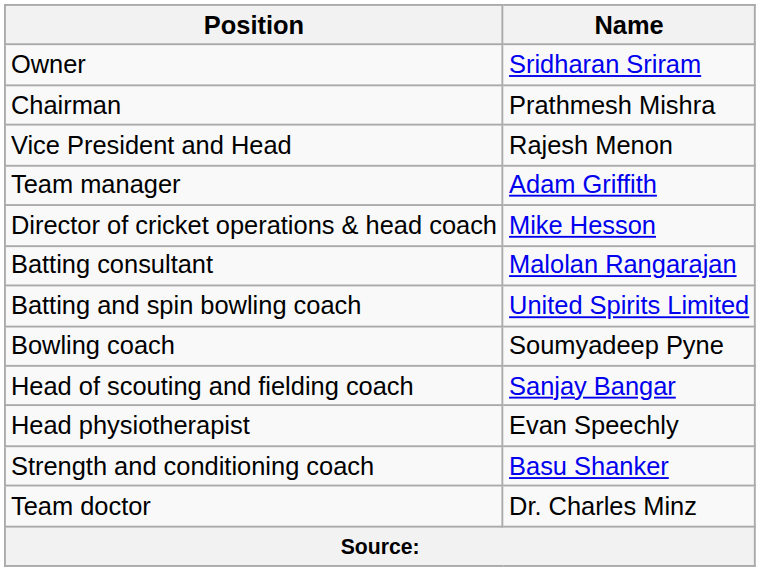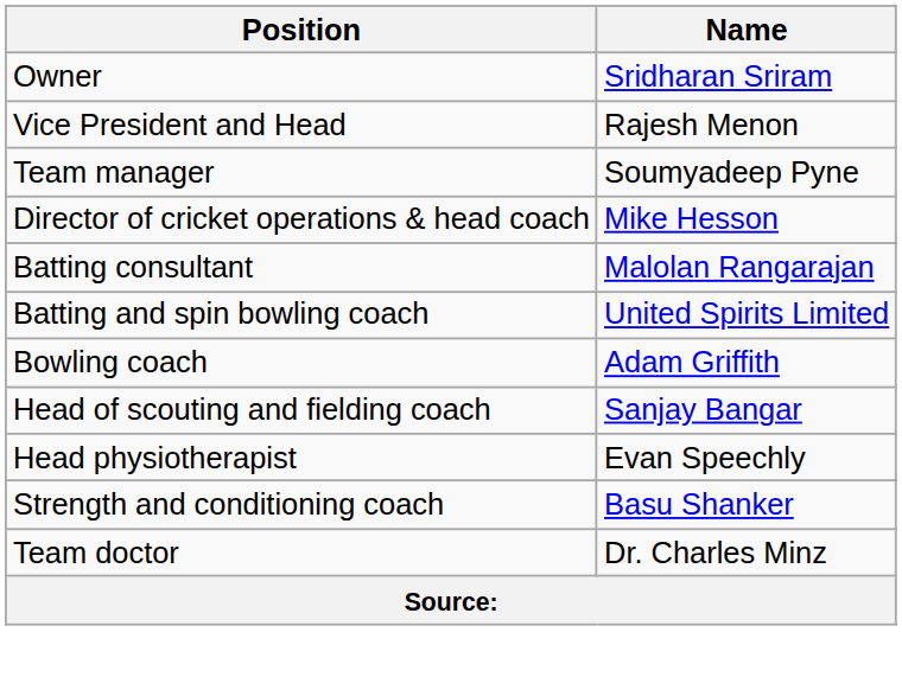- row: Chairman | Prathmesh Mishra
Team manager | Name: Adam Griffith -> Soumyadeep Pyne
Bowling coach | Name: Soumyadeep Pyne -> Adam Griffith
